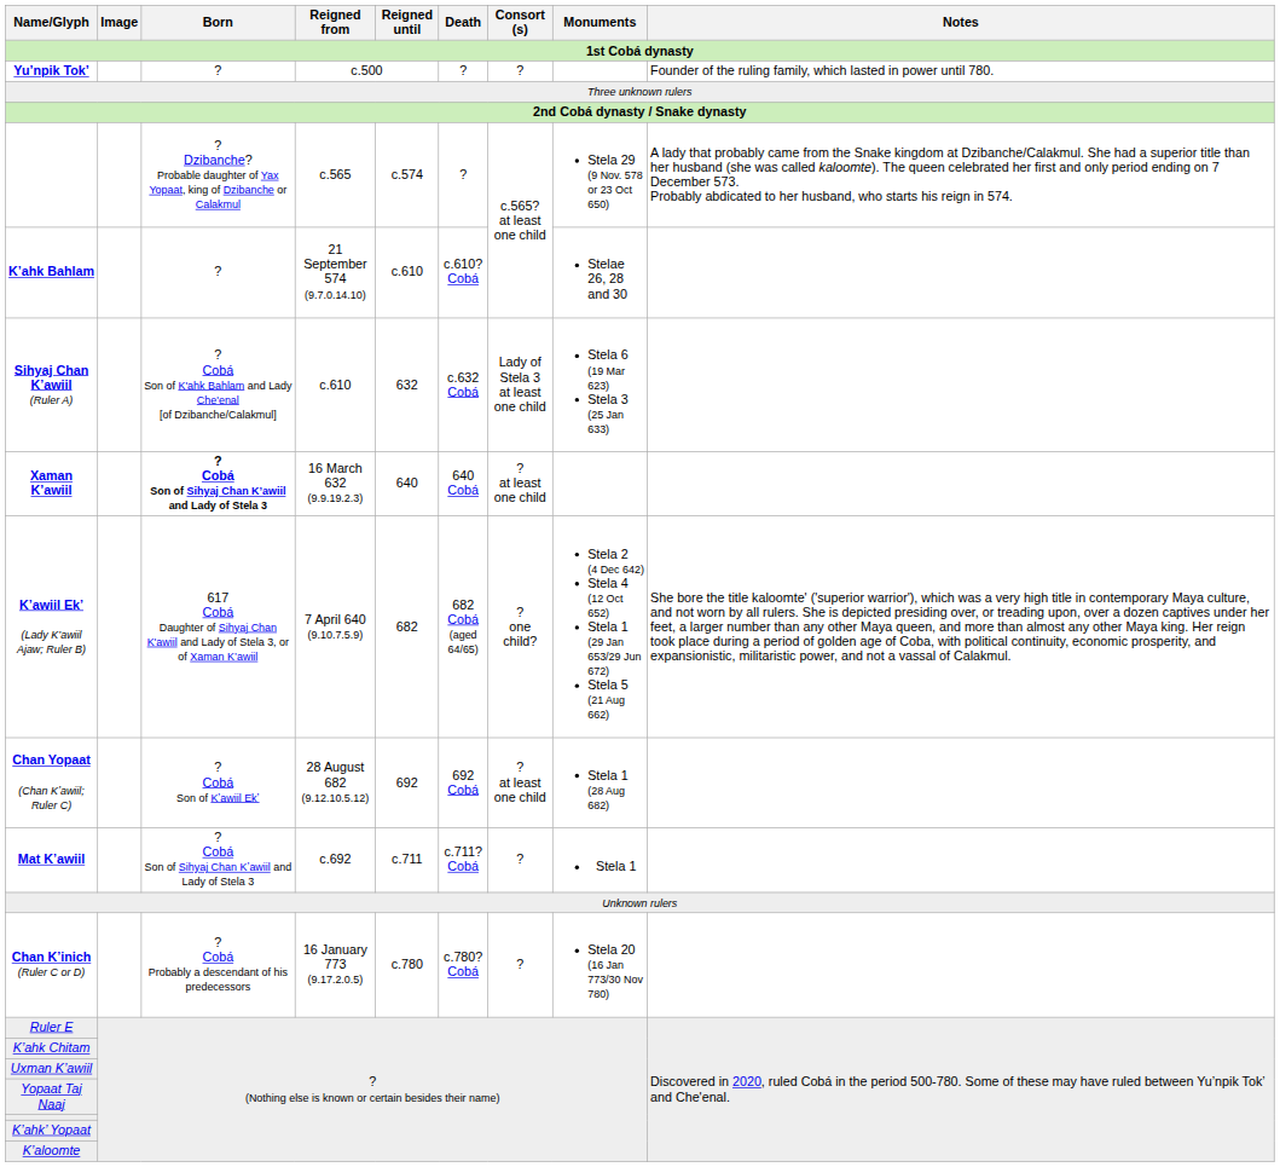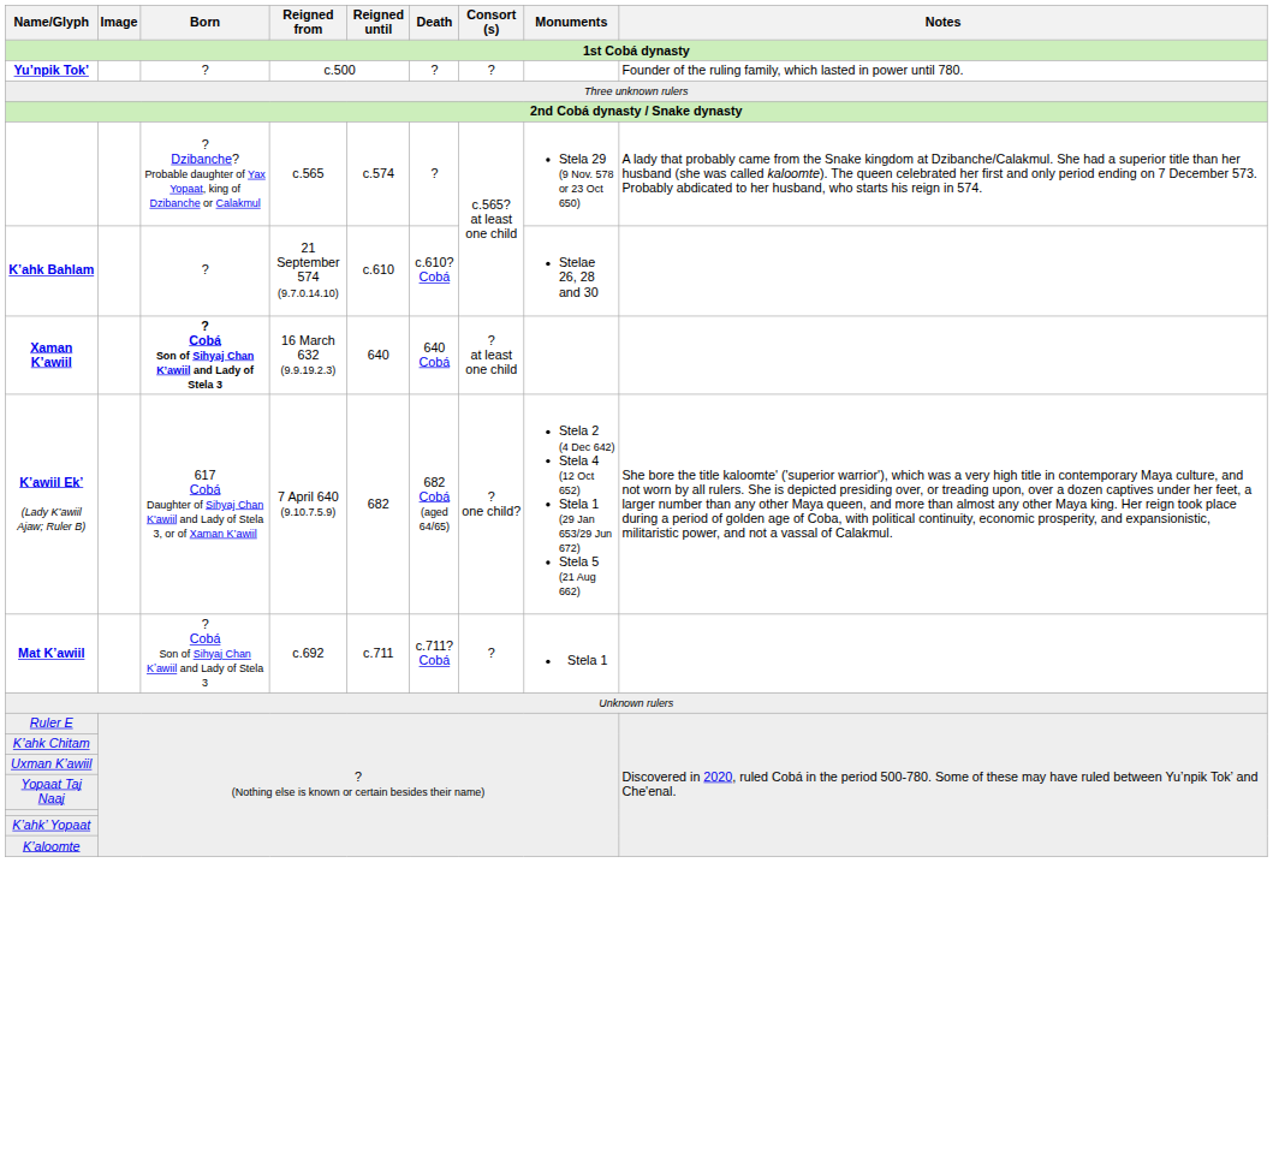- row: Sihyaj Chan Kʼawiil (Ruler A) | ? Cobá Son of K'ahk Bahlam and Lady Che'enal [of Dzibanche/Calakmul] | c.610 | 632 | c.632 Cobá | Lady of Stela 3 at least one child | Stela 6 (19 Mar 623) Stela 3 (25 Jan 633)
- row: Chan Yopaat (Chan Kʼawiil; Ruler C) | ? Cobá Son of Kʼawiil Ekʼ | 28 August 682 (9.12.10.5.12) | 692 | 692 Cobá | ? at least one child | Stela 1 (28 Aug 682)
- row: Chan Kʼinich (Ruler C or D) | ? Cobá Probably a descendant of his predecessors | 16 January 773 (9.17.2.0.5) | c.780 | c.780? Cobá | ? | Stela 20 (16 Jan 773/30 Nov 780)
